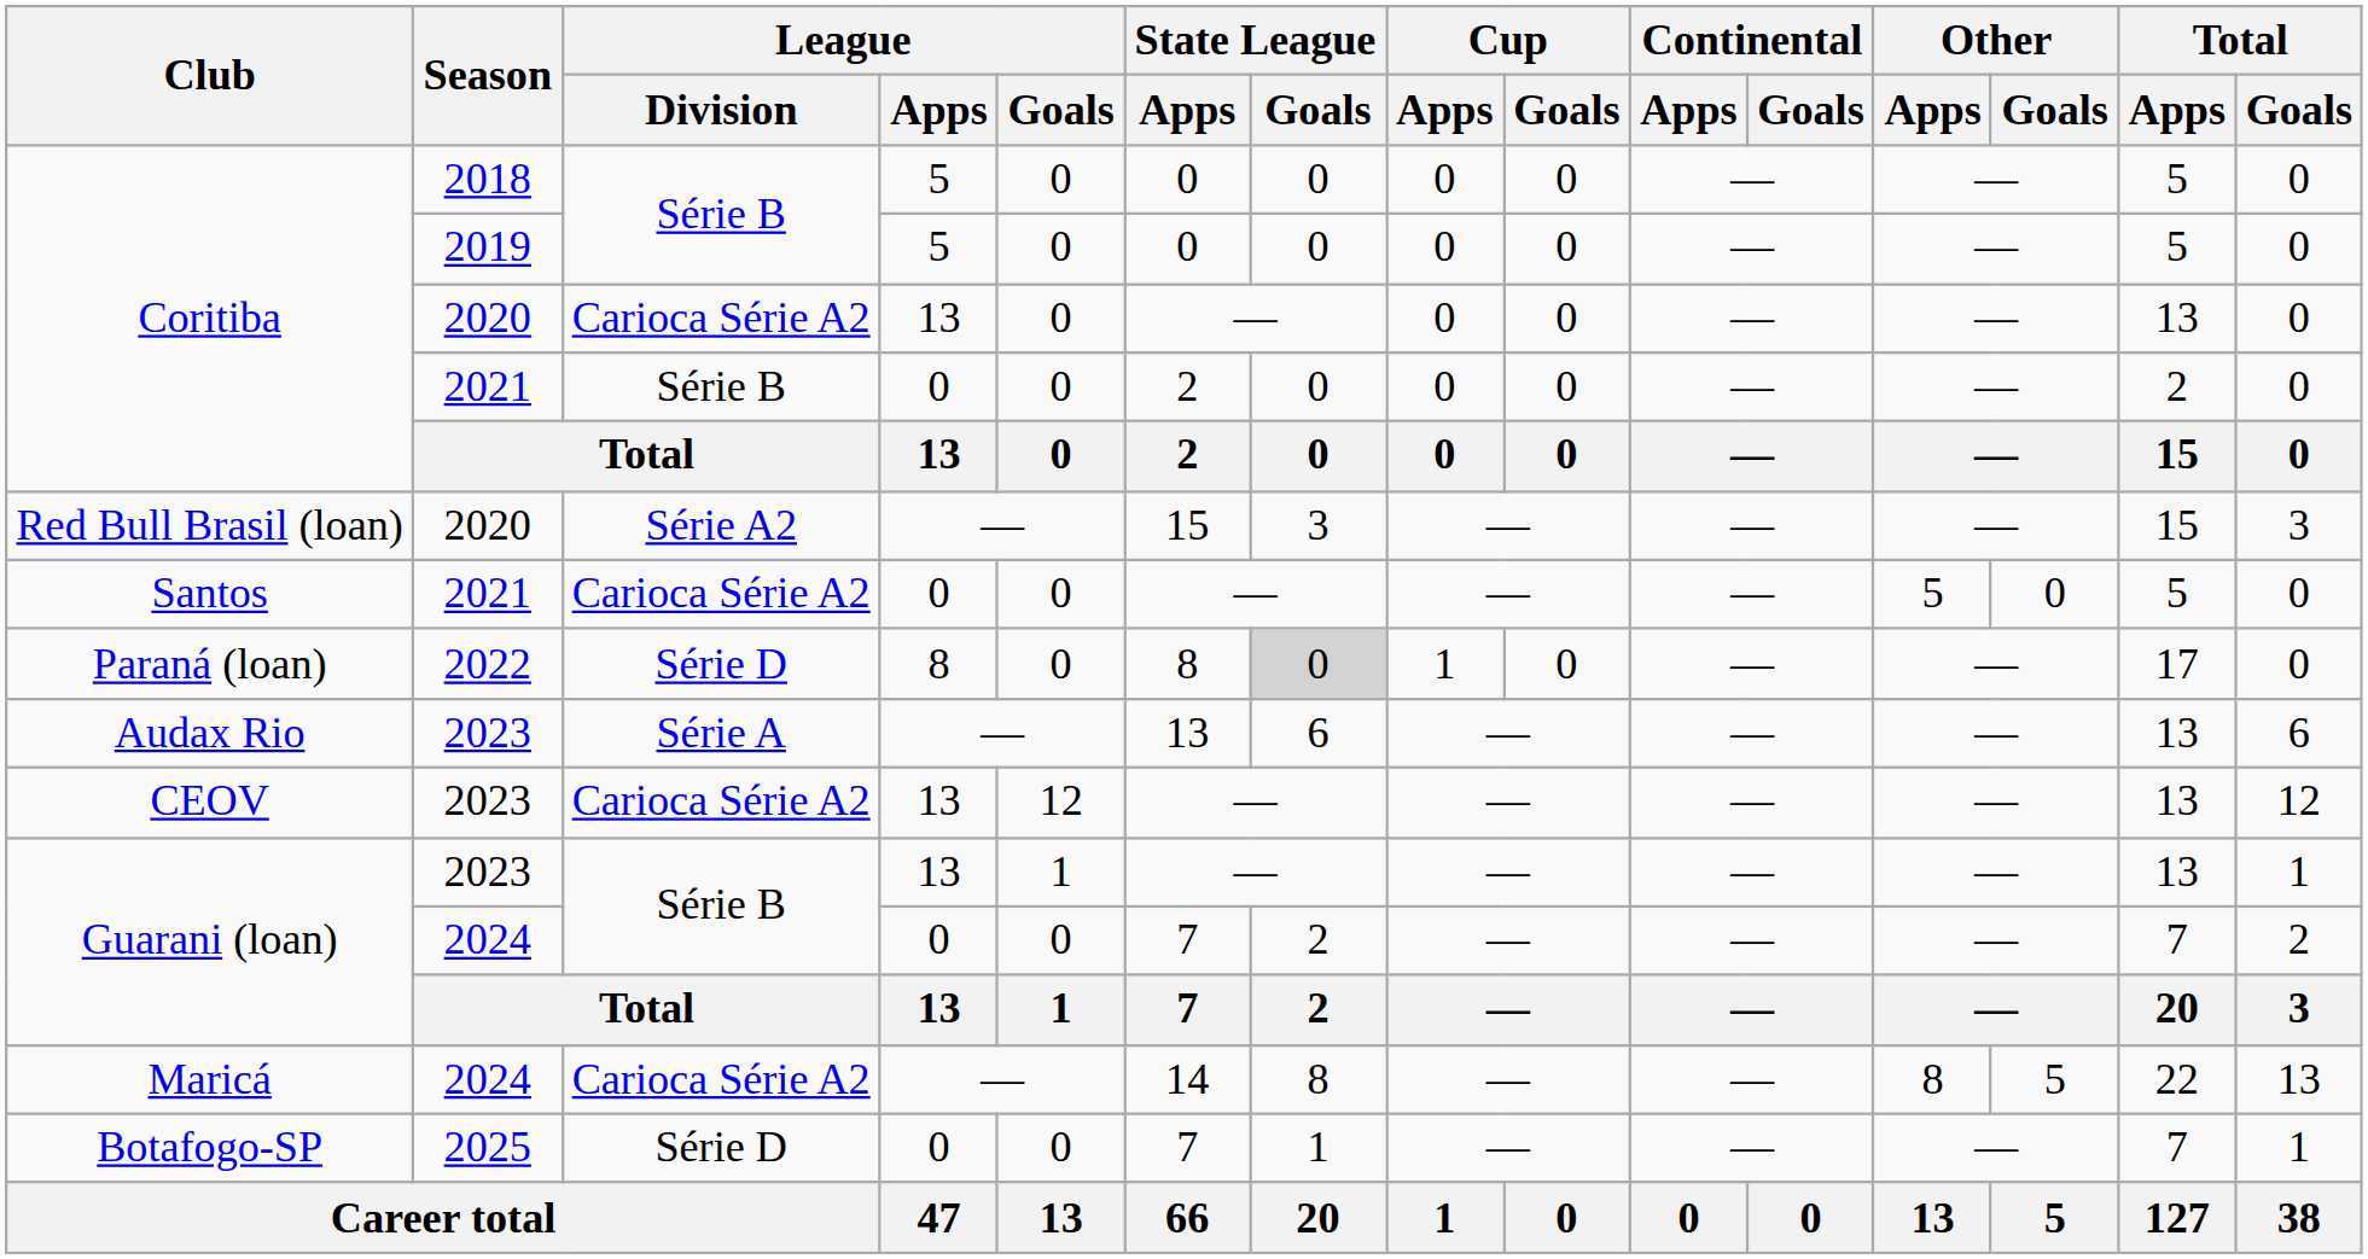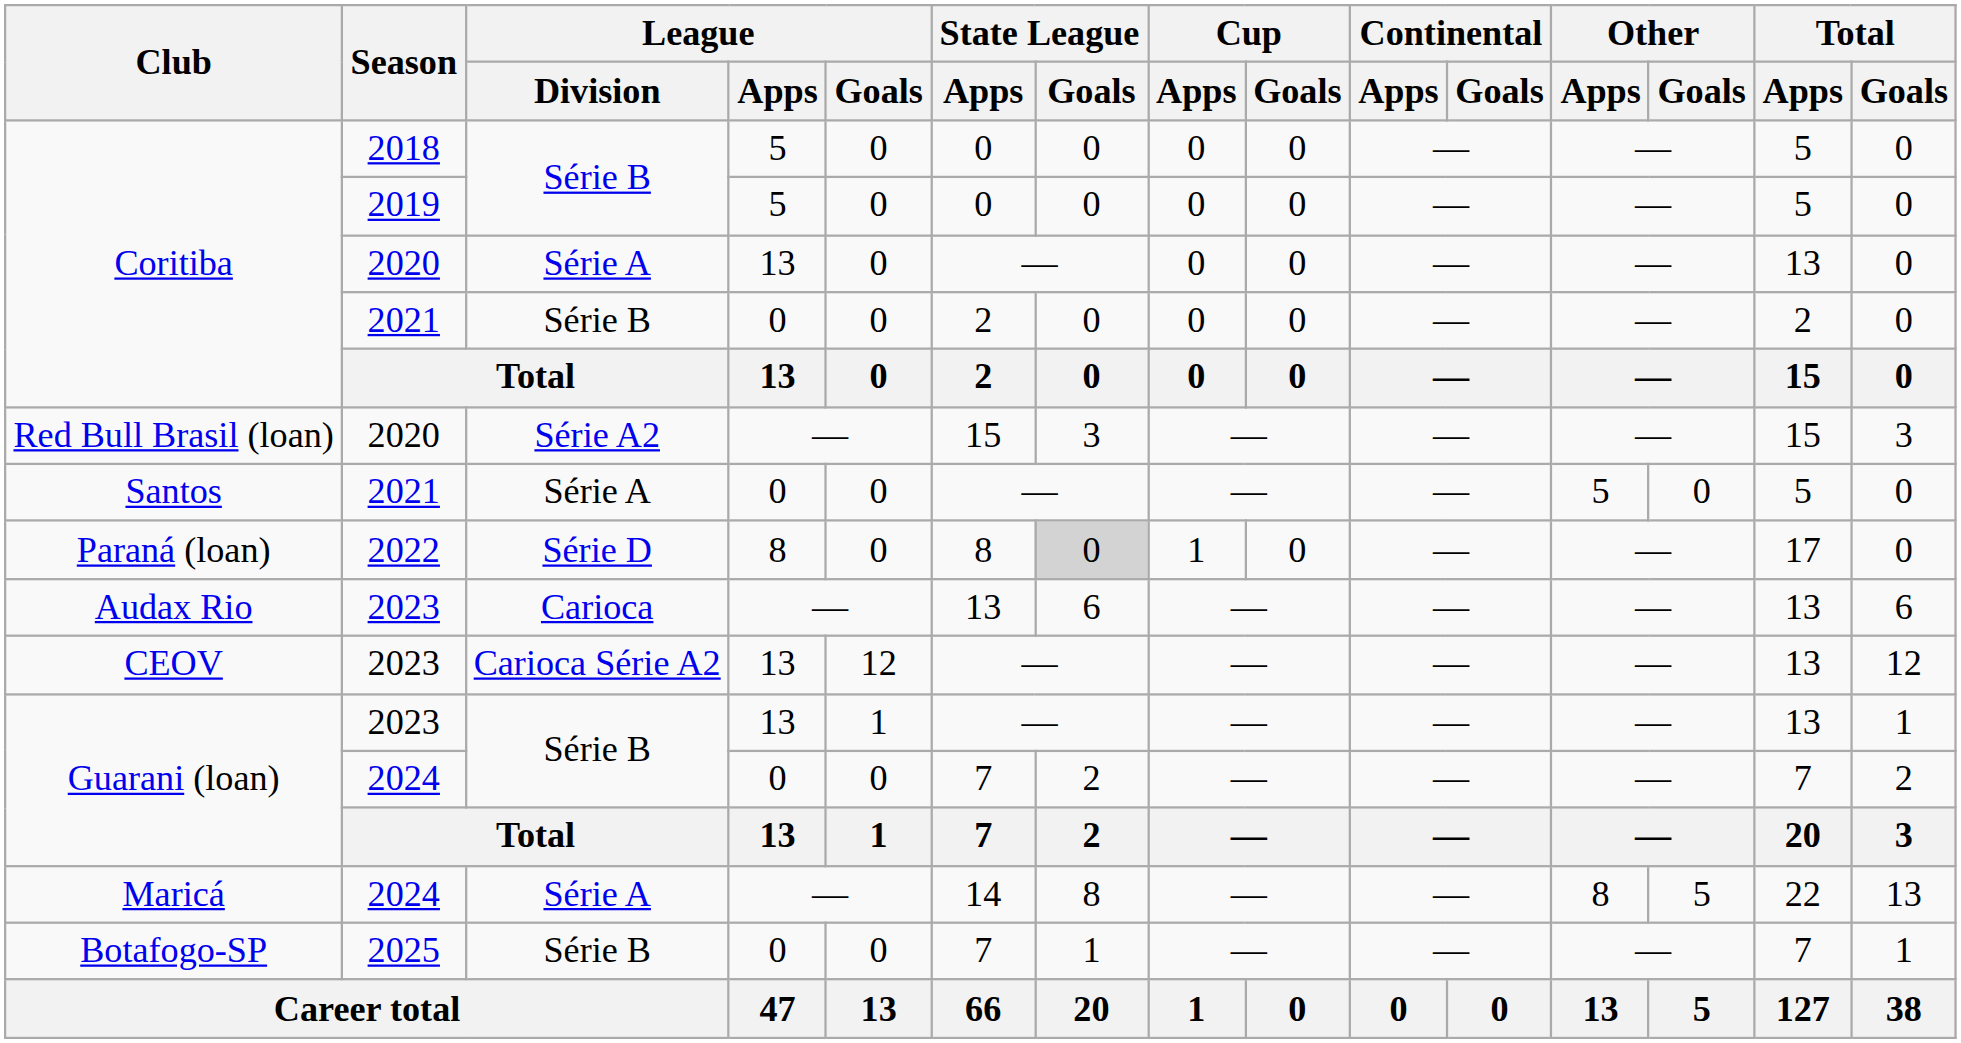Coritiba / 2020 | League / Division: Carioca Série A2 -> Série A
Santos | League / Division: Carioca Série A2 -> Série A
Audax Rio | League / Division: Série A -> Carioca
Maricá | League / Division: Carioca Série A2 -> Série A
Botafogo-SP | League / Division: Série D -> Série B
